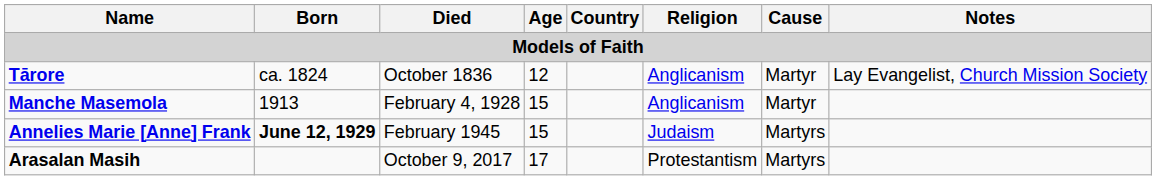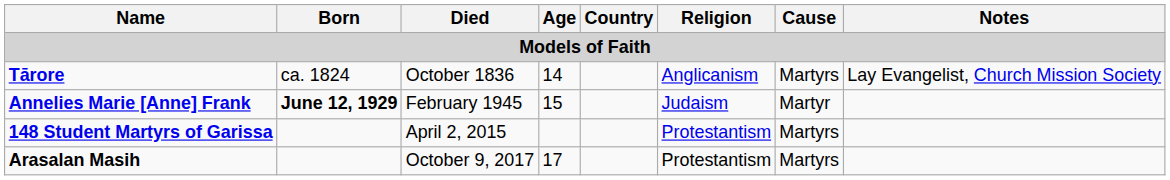Tārore | Age: 12 -> 14
Tārore | Cause: Martyr -> Martyrs
- row: Manche Masemola | 1913 | February 4, 1928 | 15 | Anglicanism | Martyr
Annelies Marie [Anne] Frank | Cause: Martyrs -> Martyr
+ row: 148 Student Martyrs of Garissa | April 2, 2015 | Protestantism | Martyrs
